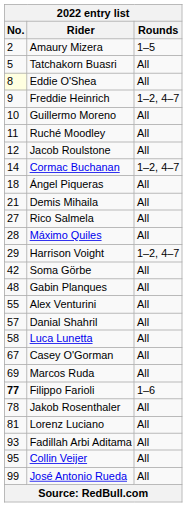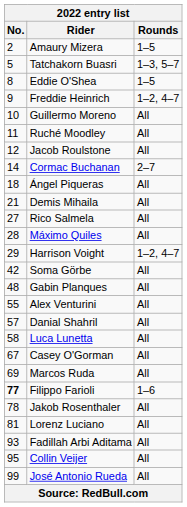Tatchakorn Buasri | 2022 entry list / Rounds: All -> 1–3, 5–7
Eddie O'Shea | 2022 entry list / No.: lightyellow background -> no background
Eddie O'Shea | 2022 entry list / Rounds: All -> 1–5
Cormac Buchanan | 2022 entry list / Rounds: 1–2, 4–7 -> 2–7
